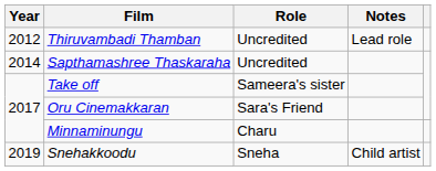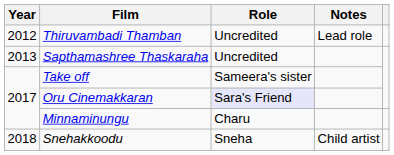Sapthamashree Thaskaraha | Year: 2014 -> 2013
Oru Cinemakkaran | Role: no background -> lavender background
Snehakkoodu | Year: 2019 -> 2018
